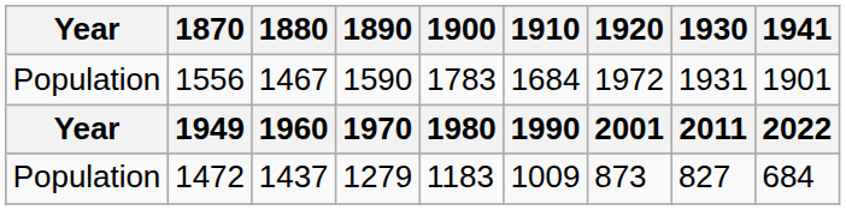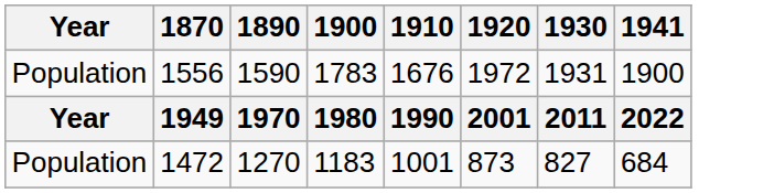- column: 1880 | 1467 | 1960 | 1437
1556 | 1910: 1684 -> 1676
1556 | 1941: 1901 -> 1900
1472 | 1890: 1279 -> 1270
1472 | 1910: 1009 -> 1001
